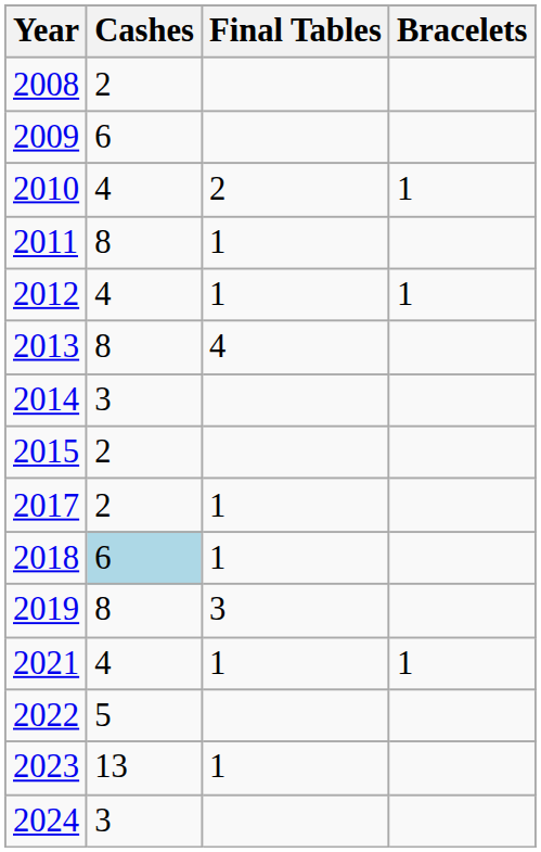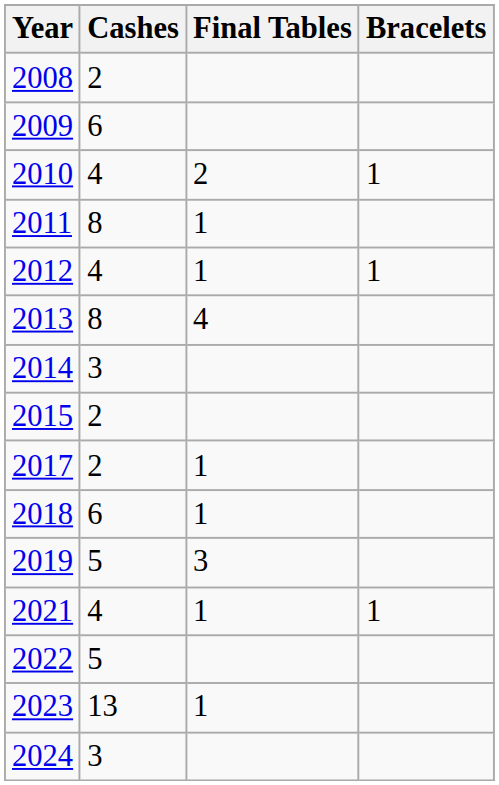2018 | Cashes: lightblue background -> no background
2019 | Cashes: 8 -> 5
